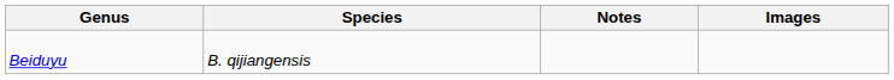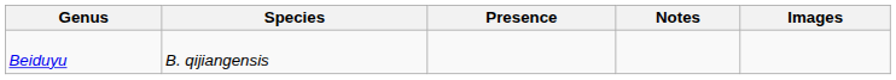+ column: Presence
